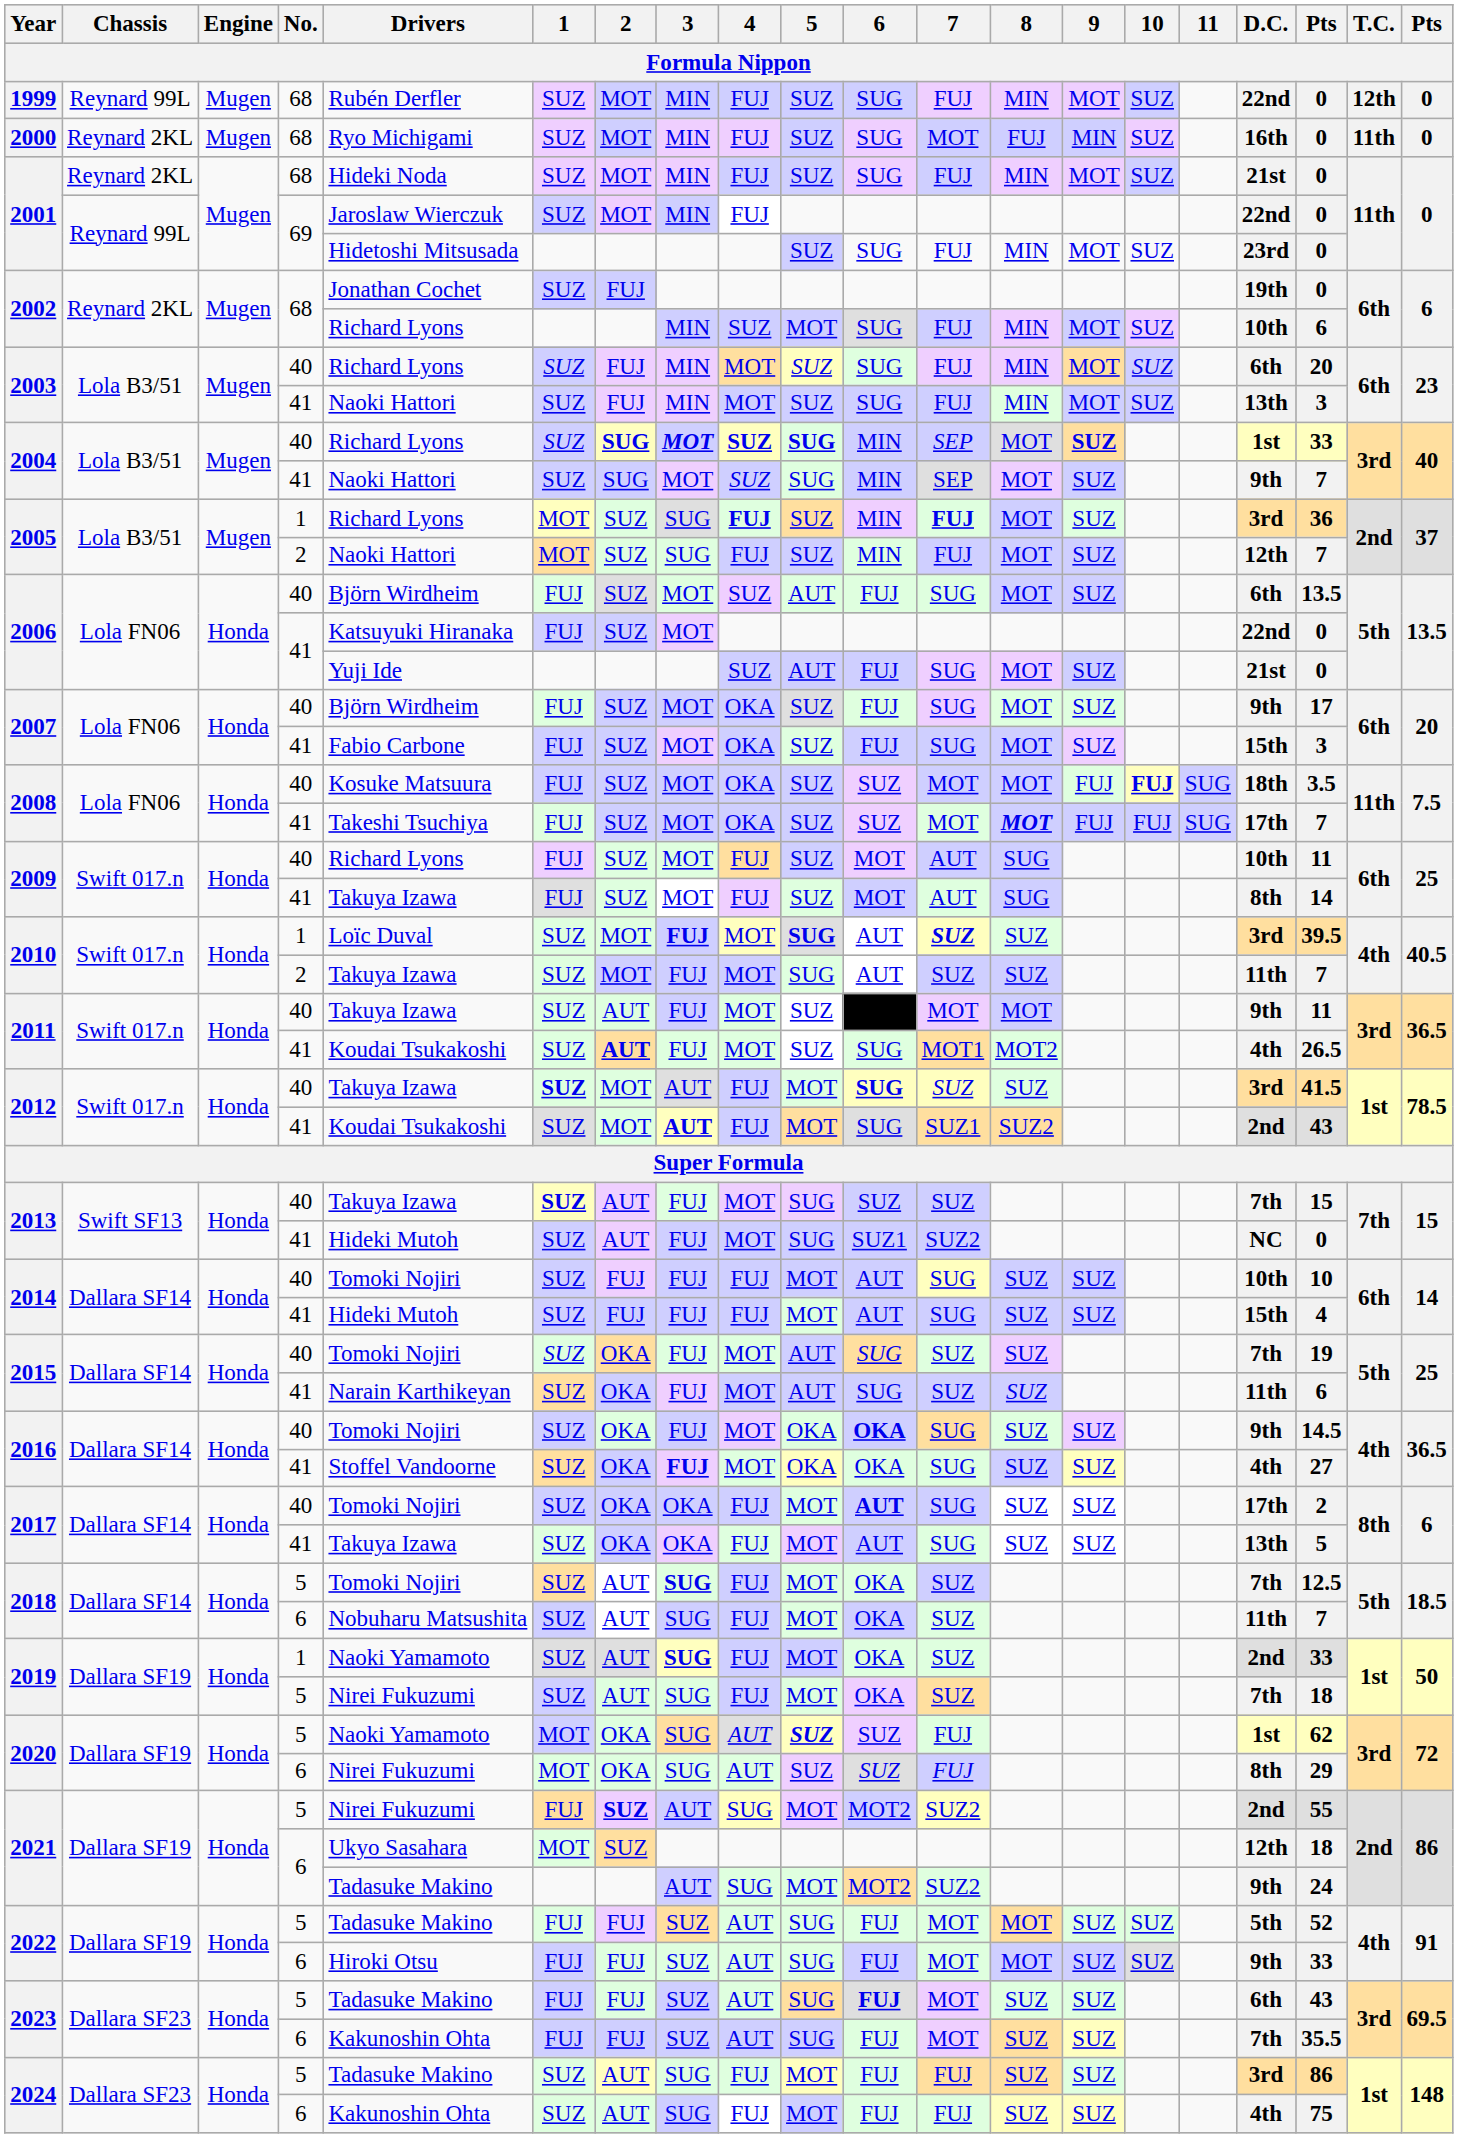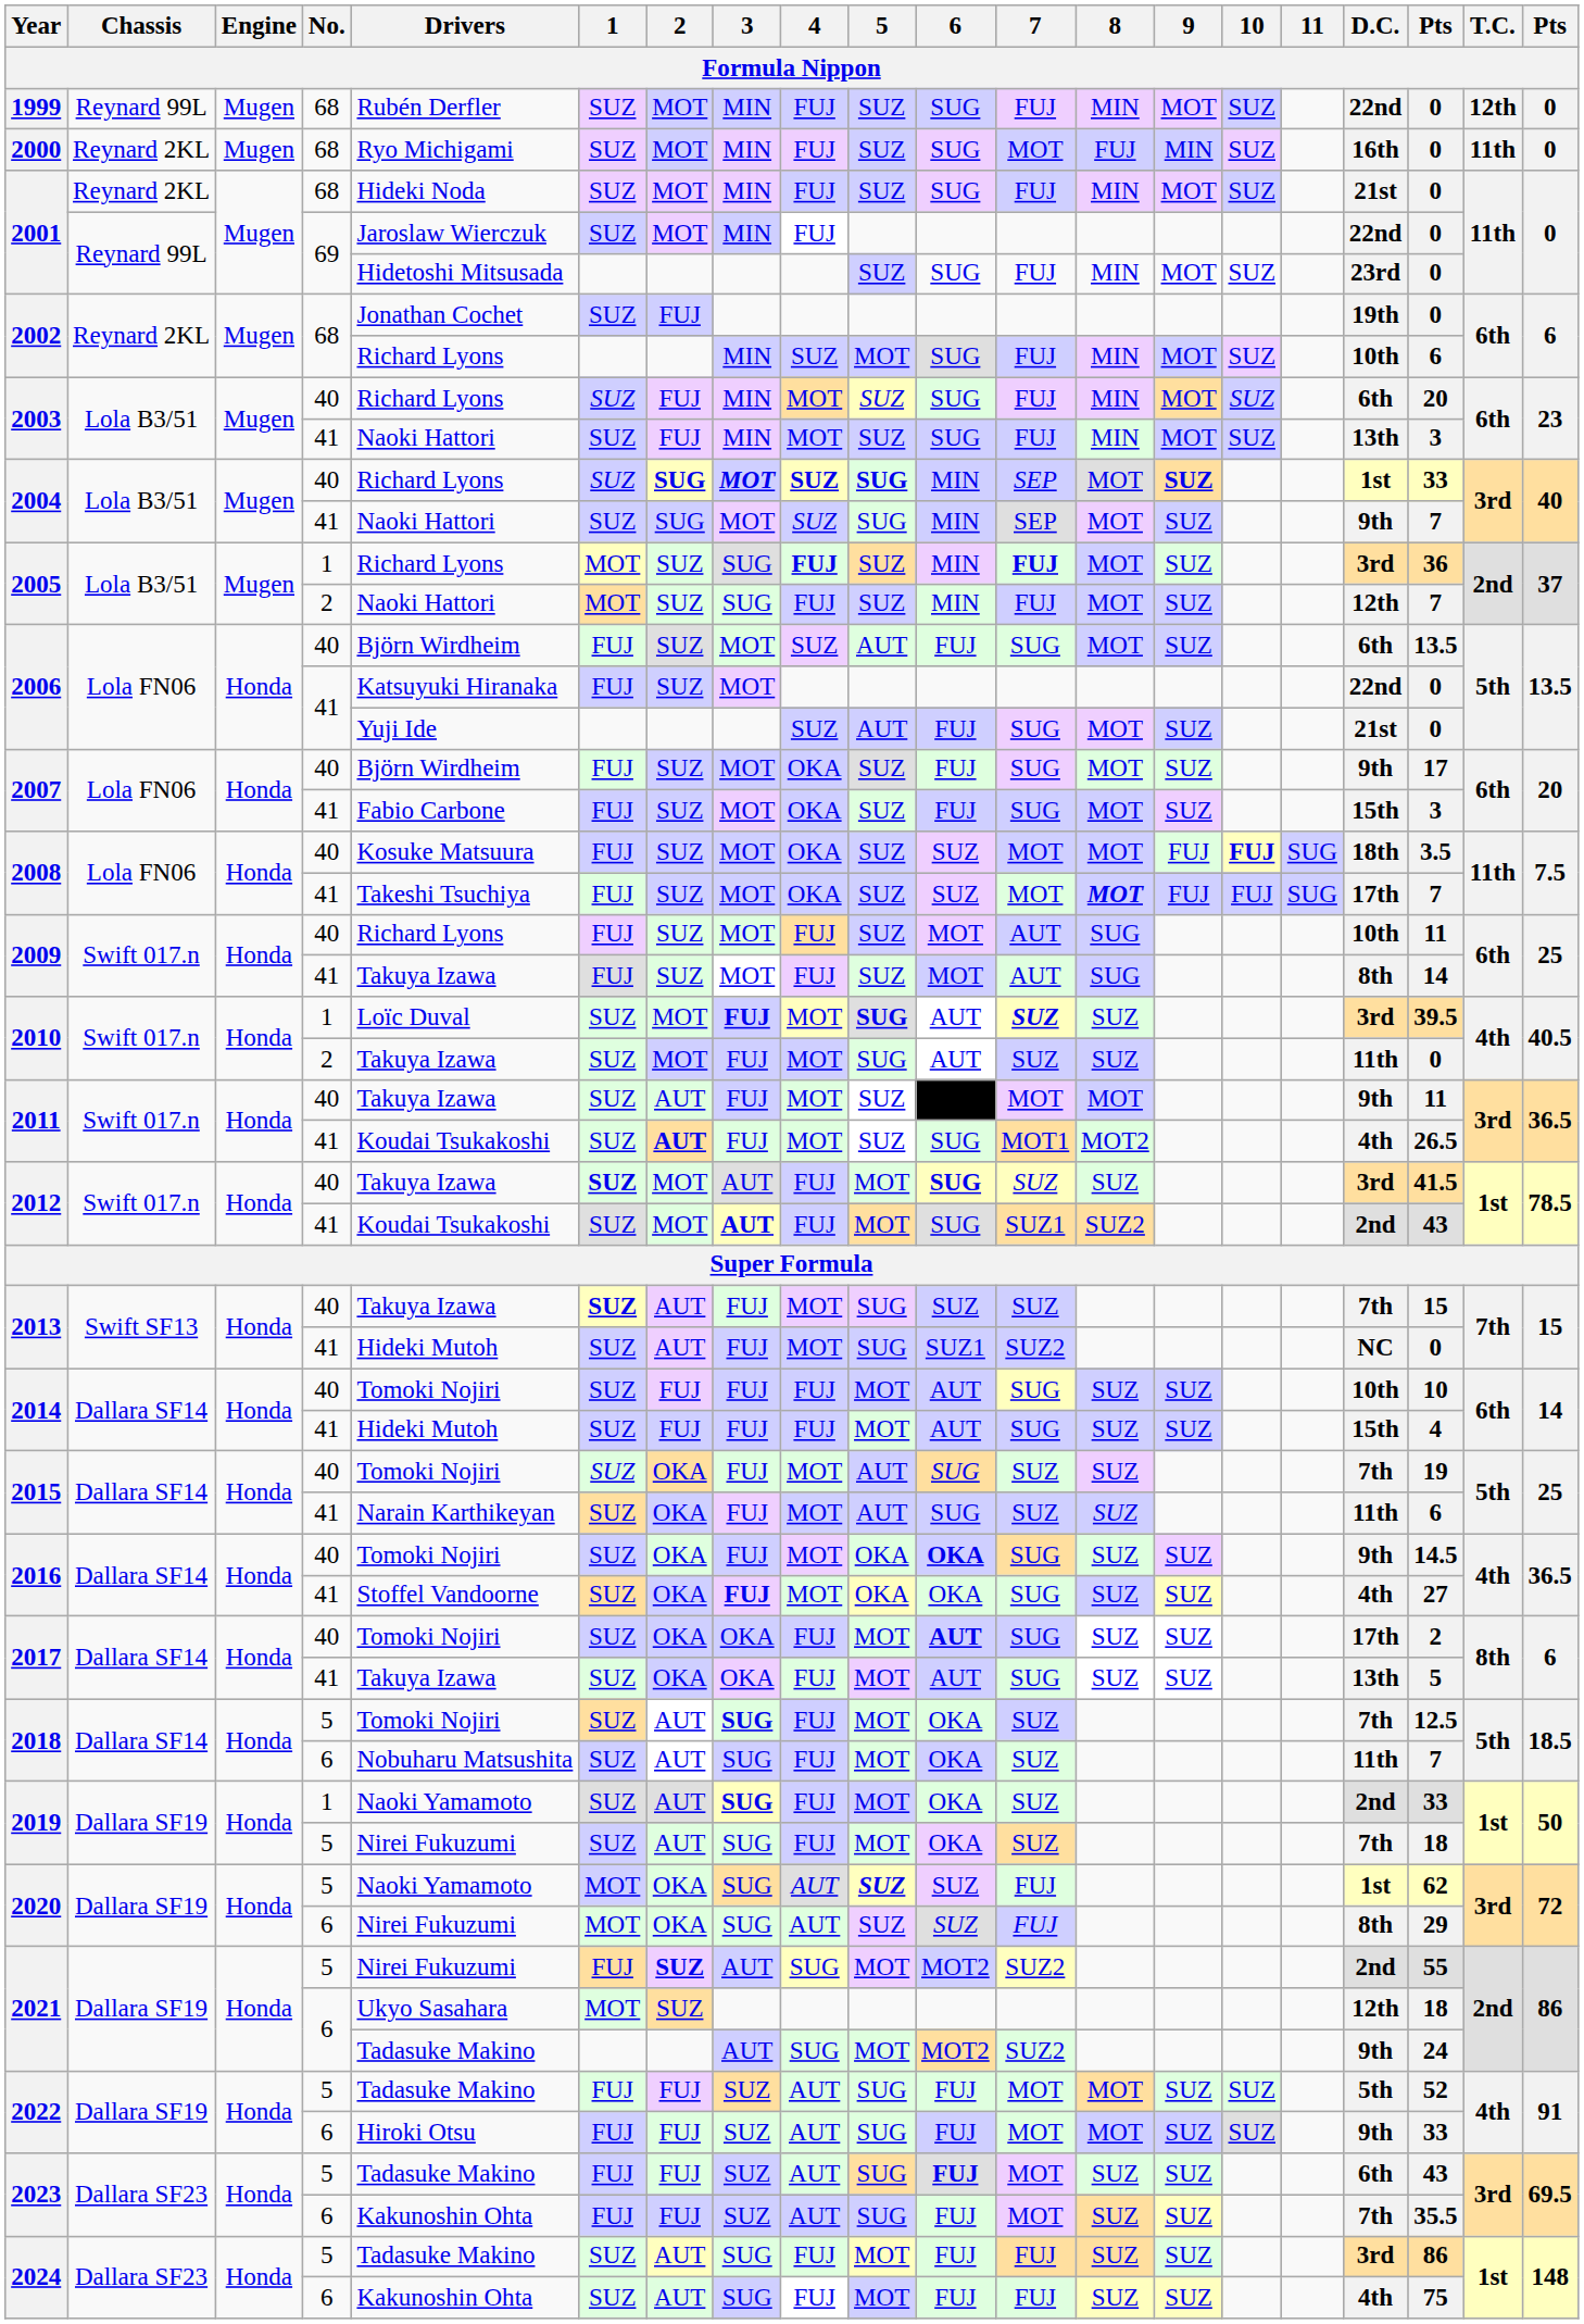2010 / 2 | column 18: 7 -> 0
